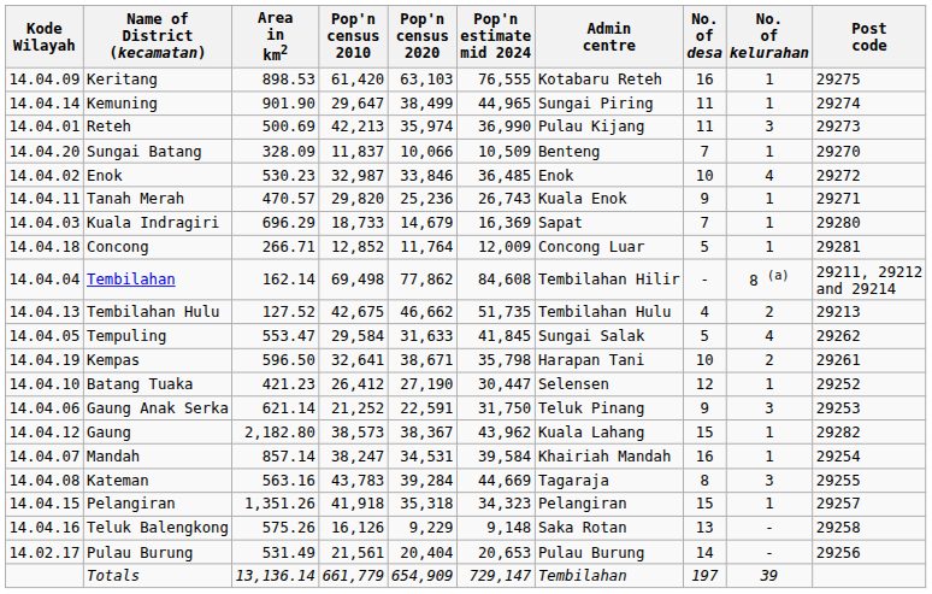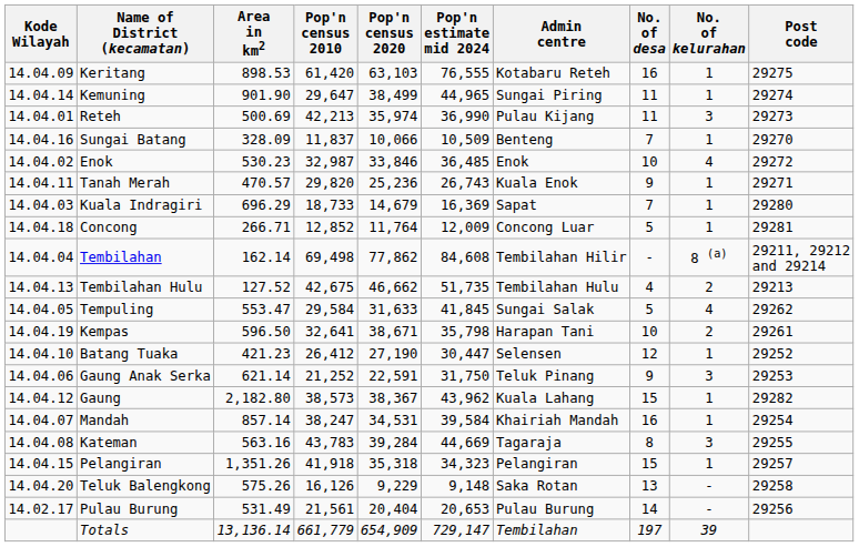Sungai Batang | Kode Wilayah: 14.04.20 -> 14.04.16
Teluk Balengkong | Kode Wilayah: 14.04.16 -> 14.04.20
